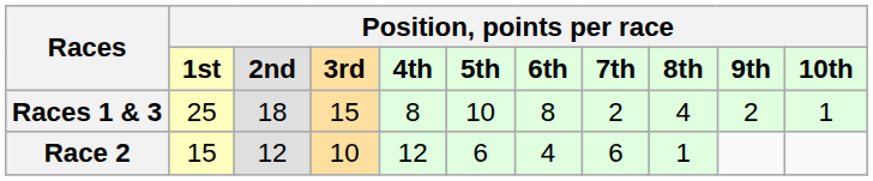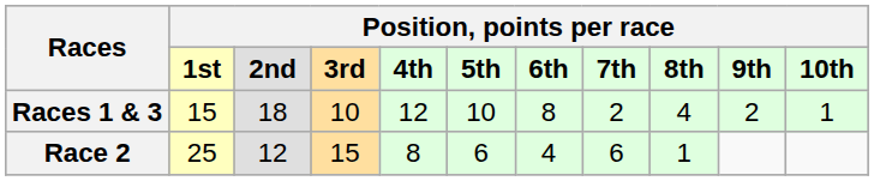Races 1 & 3 | column 2: 25 -> 15
Races 1 & 3 | column 4: 15 -> 10
Races 1 & 3 | column 5: 8 -> 12
Race 2 | column 2: 15 -> 25
Race 2 | column 4: 10 -> 15
Race 2 | column 5: 12 -> 8
